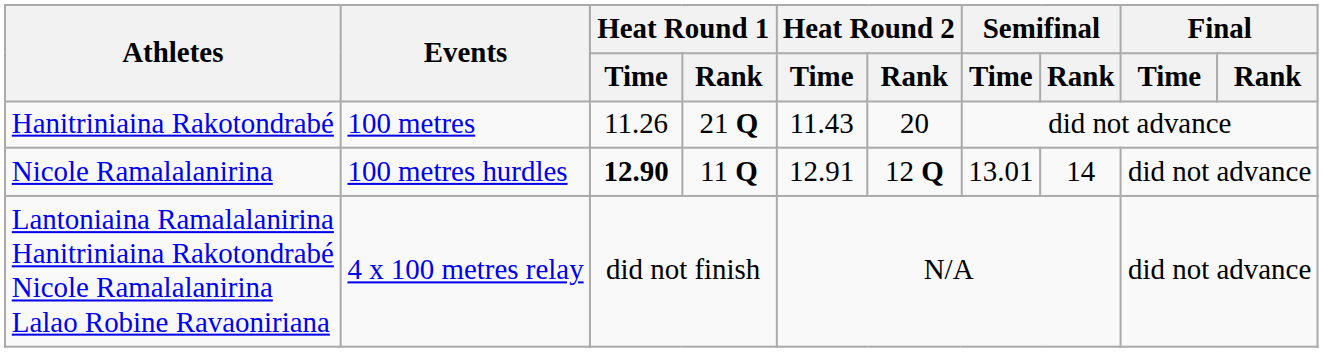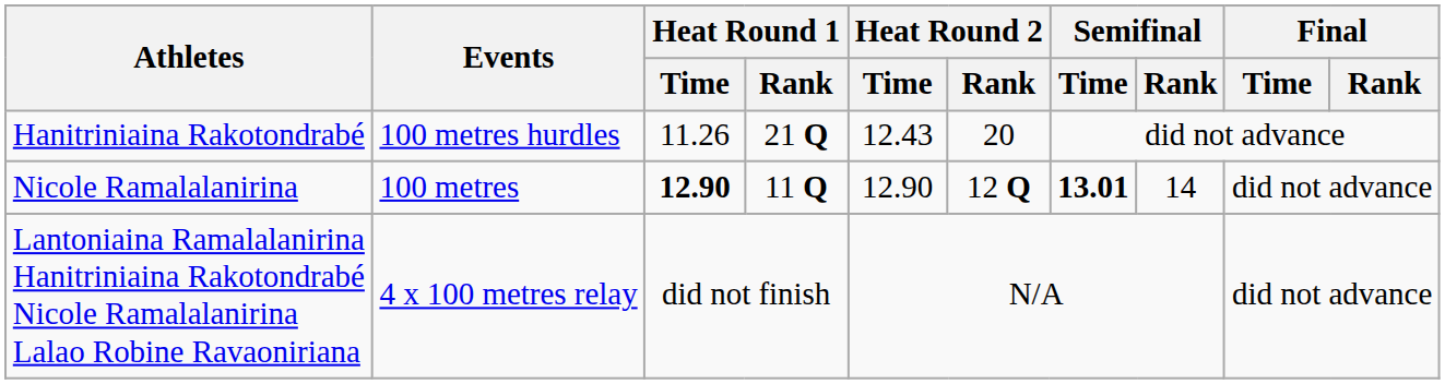Hanitriniaina Rakotondrabé | Events: 100 metres -> 100 metres hurdles
Hanitriniaina Rakotondrabé | Heat Round 2 / Time: 11.43 -> 12.43
Nicole Ramalalanirina | Events: 100 metres hurdles -> 100 metres
Nicole Ramalalanirina | Heat Round 2 / Time: 12.91 -> 12.90
Nicole Ramalalanirina | Semifinal / Time: normal -> bold
